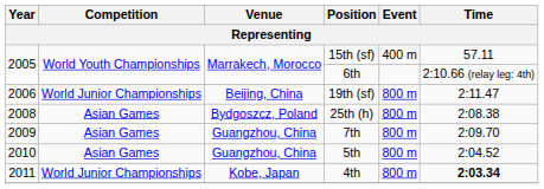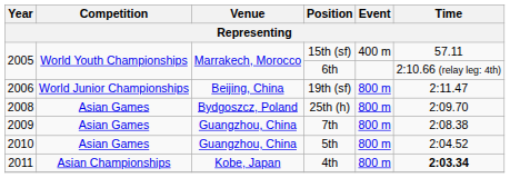25th (h) | Time: 2:08.38 -> 2:09.70
7th | Time: 2:09.70 -> 2:08.38
4th | Competition: World Junior Championships -> Asian Championships
